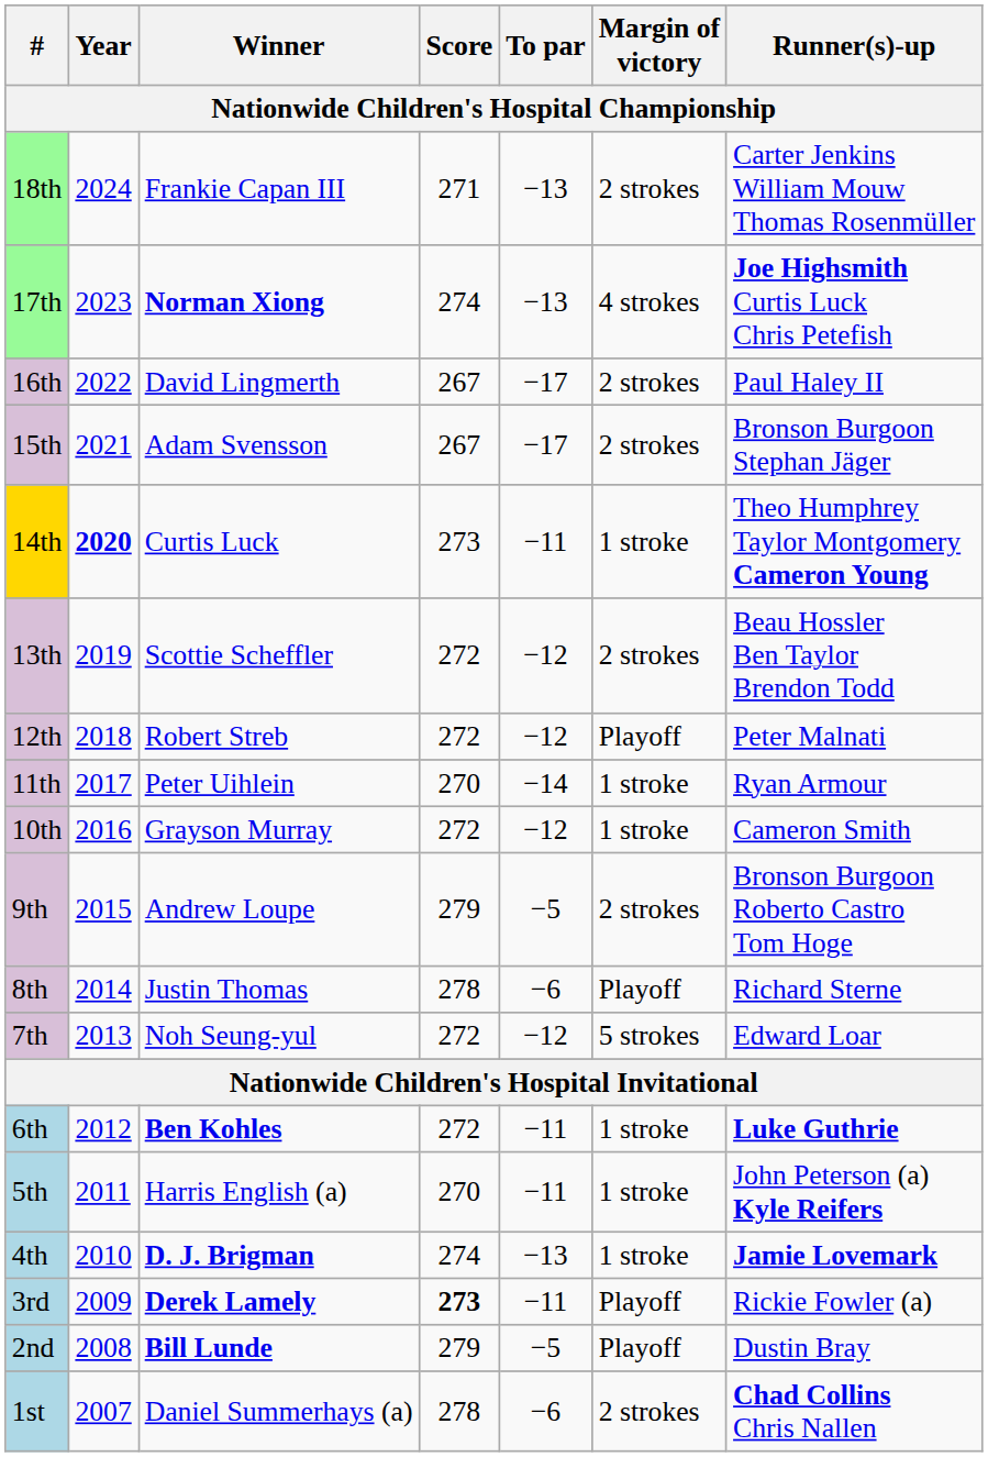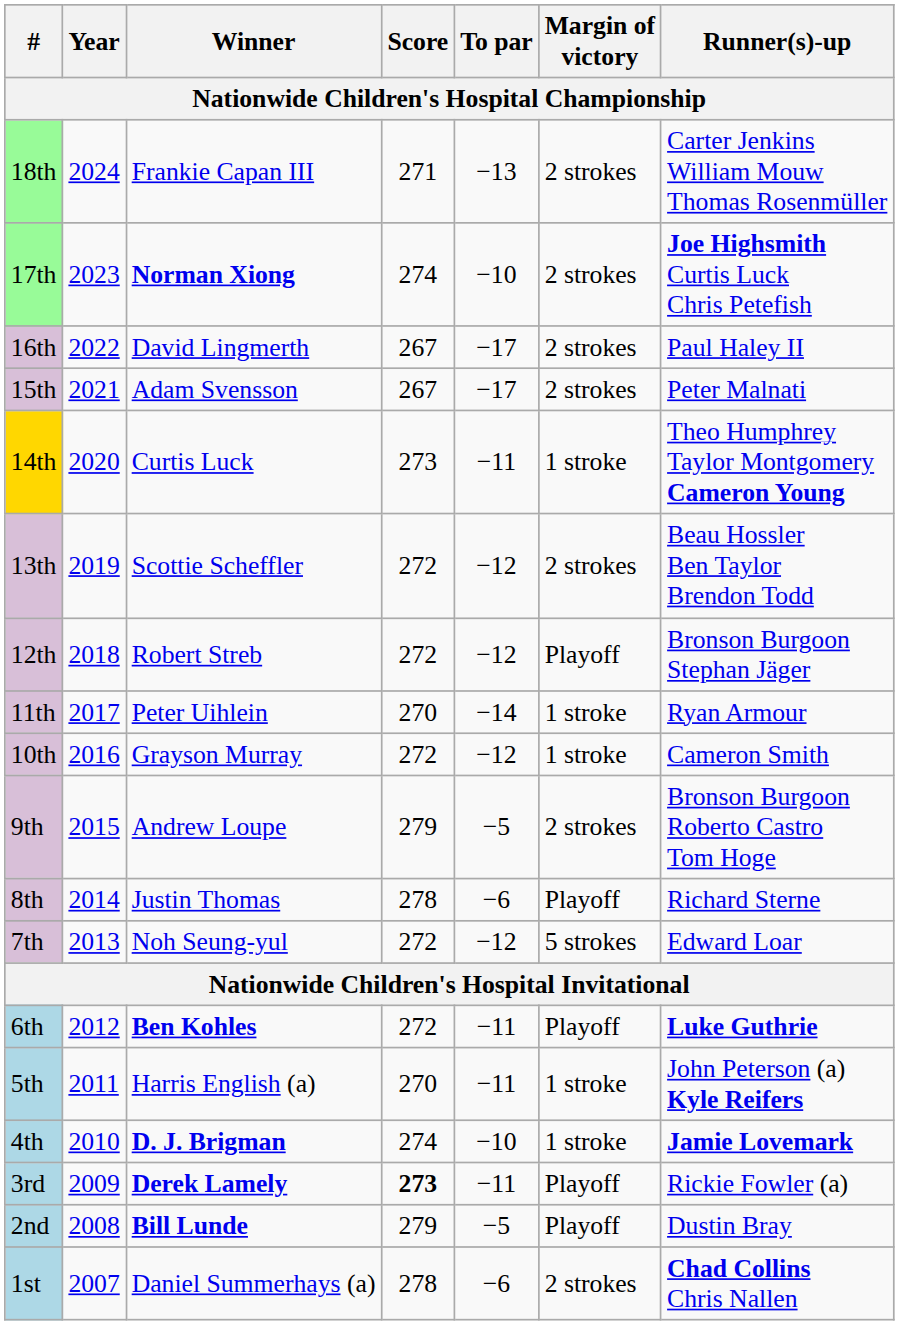17th | To par: −13 -> −10
17th | Margin of victory: 4 strokes -> 2 strokes
15th | Runner(s)-up: Bronson Burgoon Stephan Jäger -> Peter Malnati
14th | Year: bold -> normal
12th | Runner(s)-up: Peter Malnati -> Bronson Burgoon Stephan Jäger
6th | Margin of victory: 1 stroke -> Playoff
4th | To par: −13 -> −10
